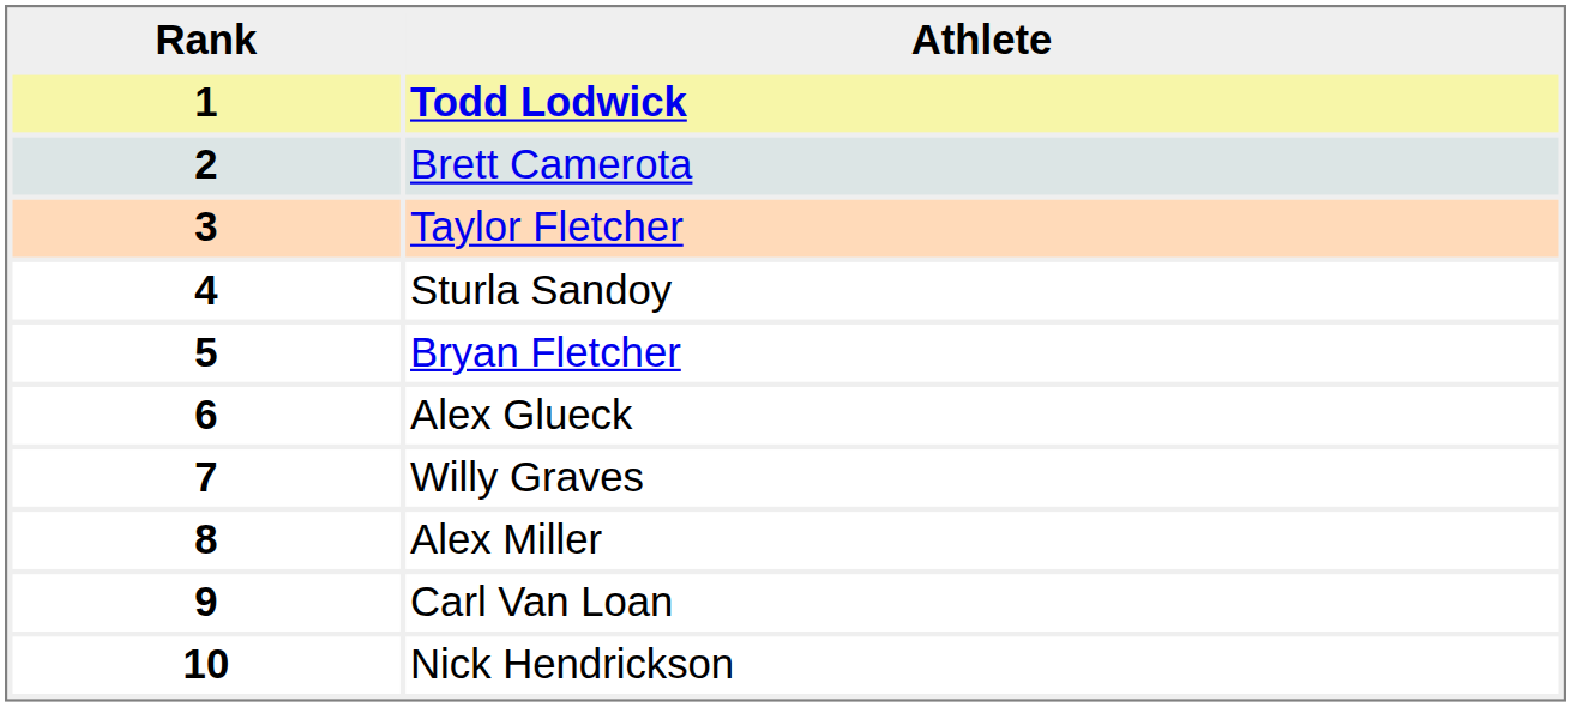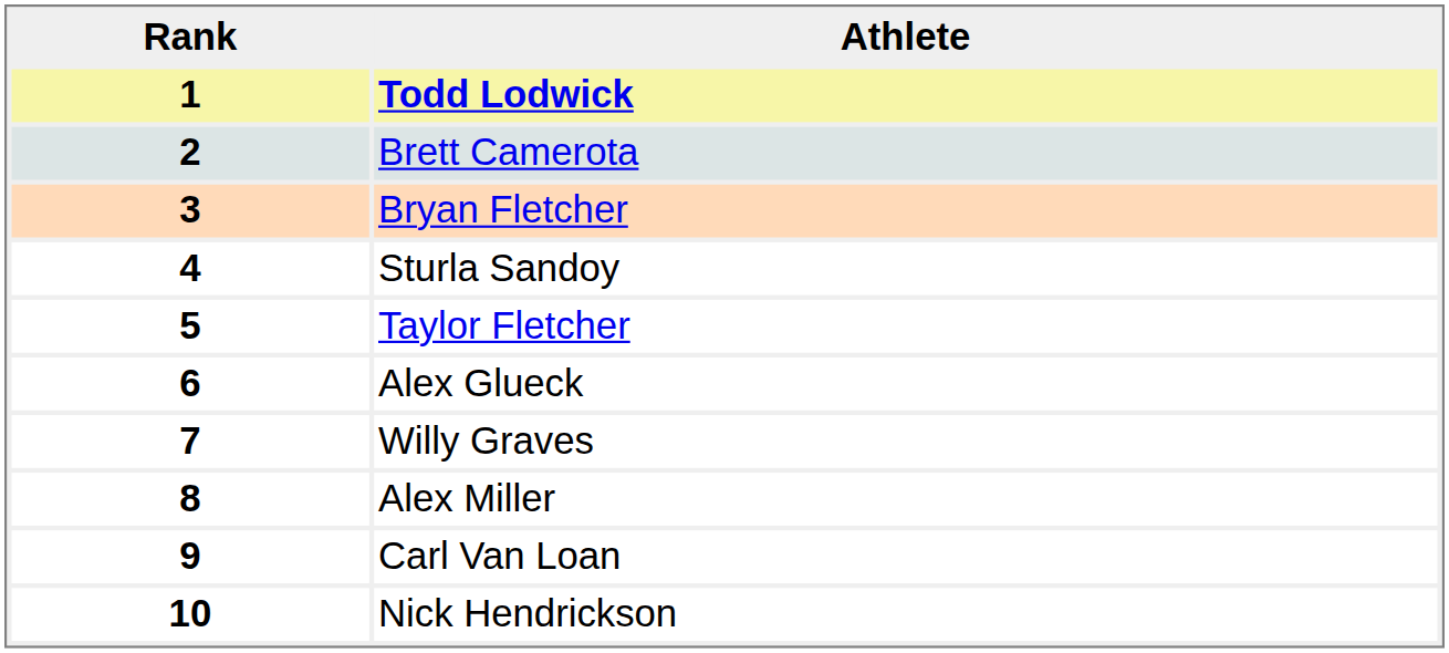3 | Athlete: Taylor Fletcher -> Bryan Fletcher
5 | Athlete: Bryan Fletcher -> Taylor Fletcher
